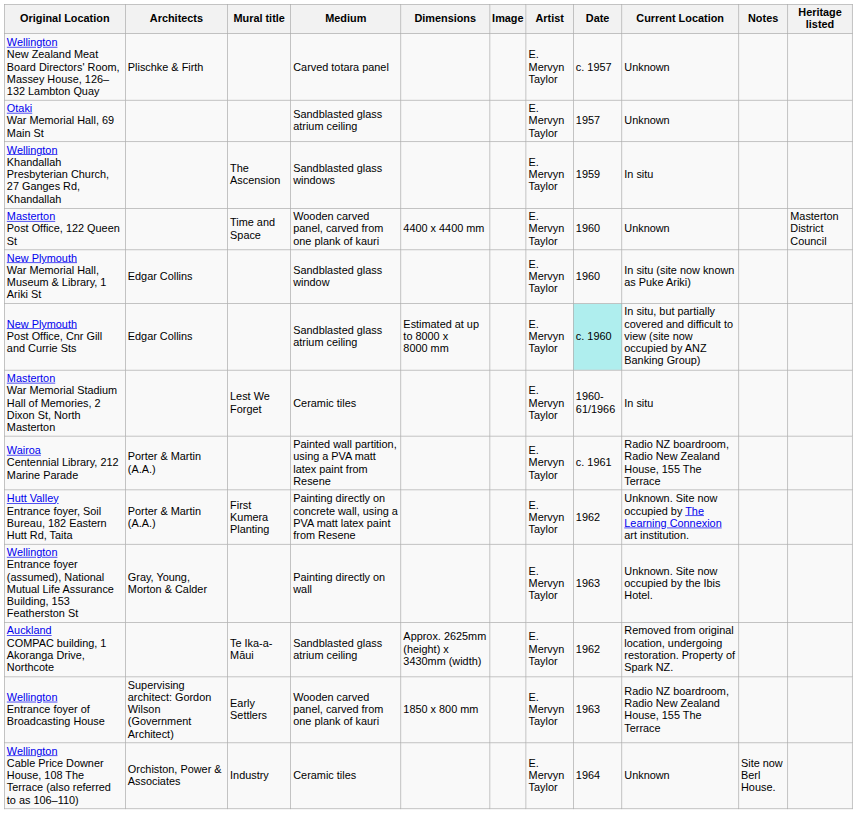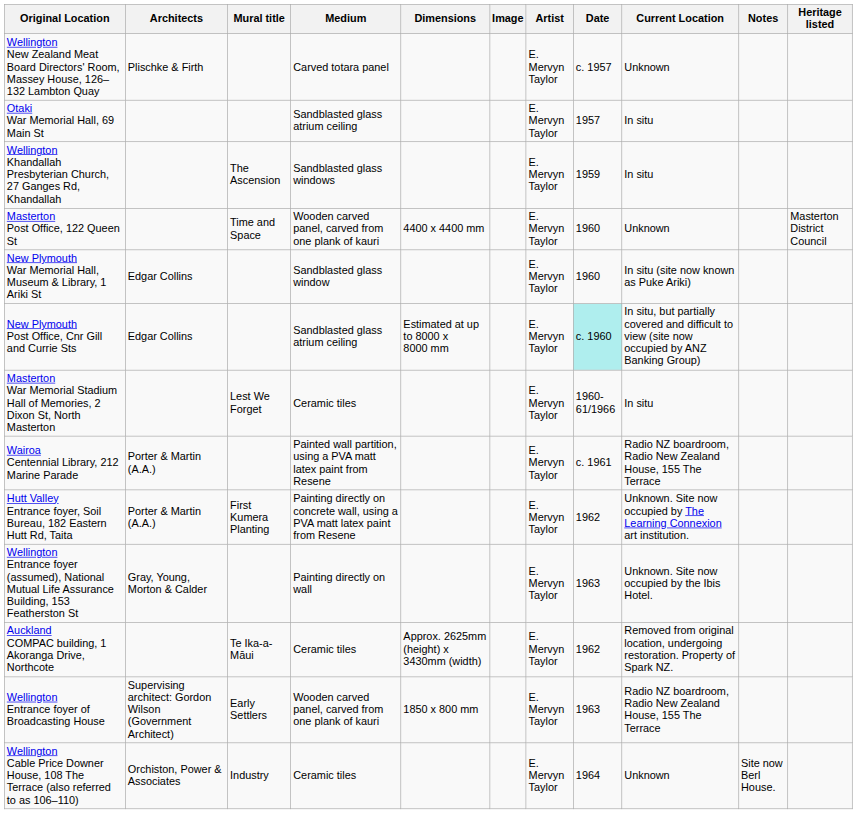Otaki War Memorial Hall, 69 Main St | Current Location: Unknown -> In situ
Auckland COMPAC building, 1 Akoranga Drive, Northcote | Medium: Sandblasted glass atrium ceiling -> Ceramic tiles
